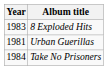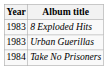Urban Guerillas | Year: 1981 -> 1983
